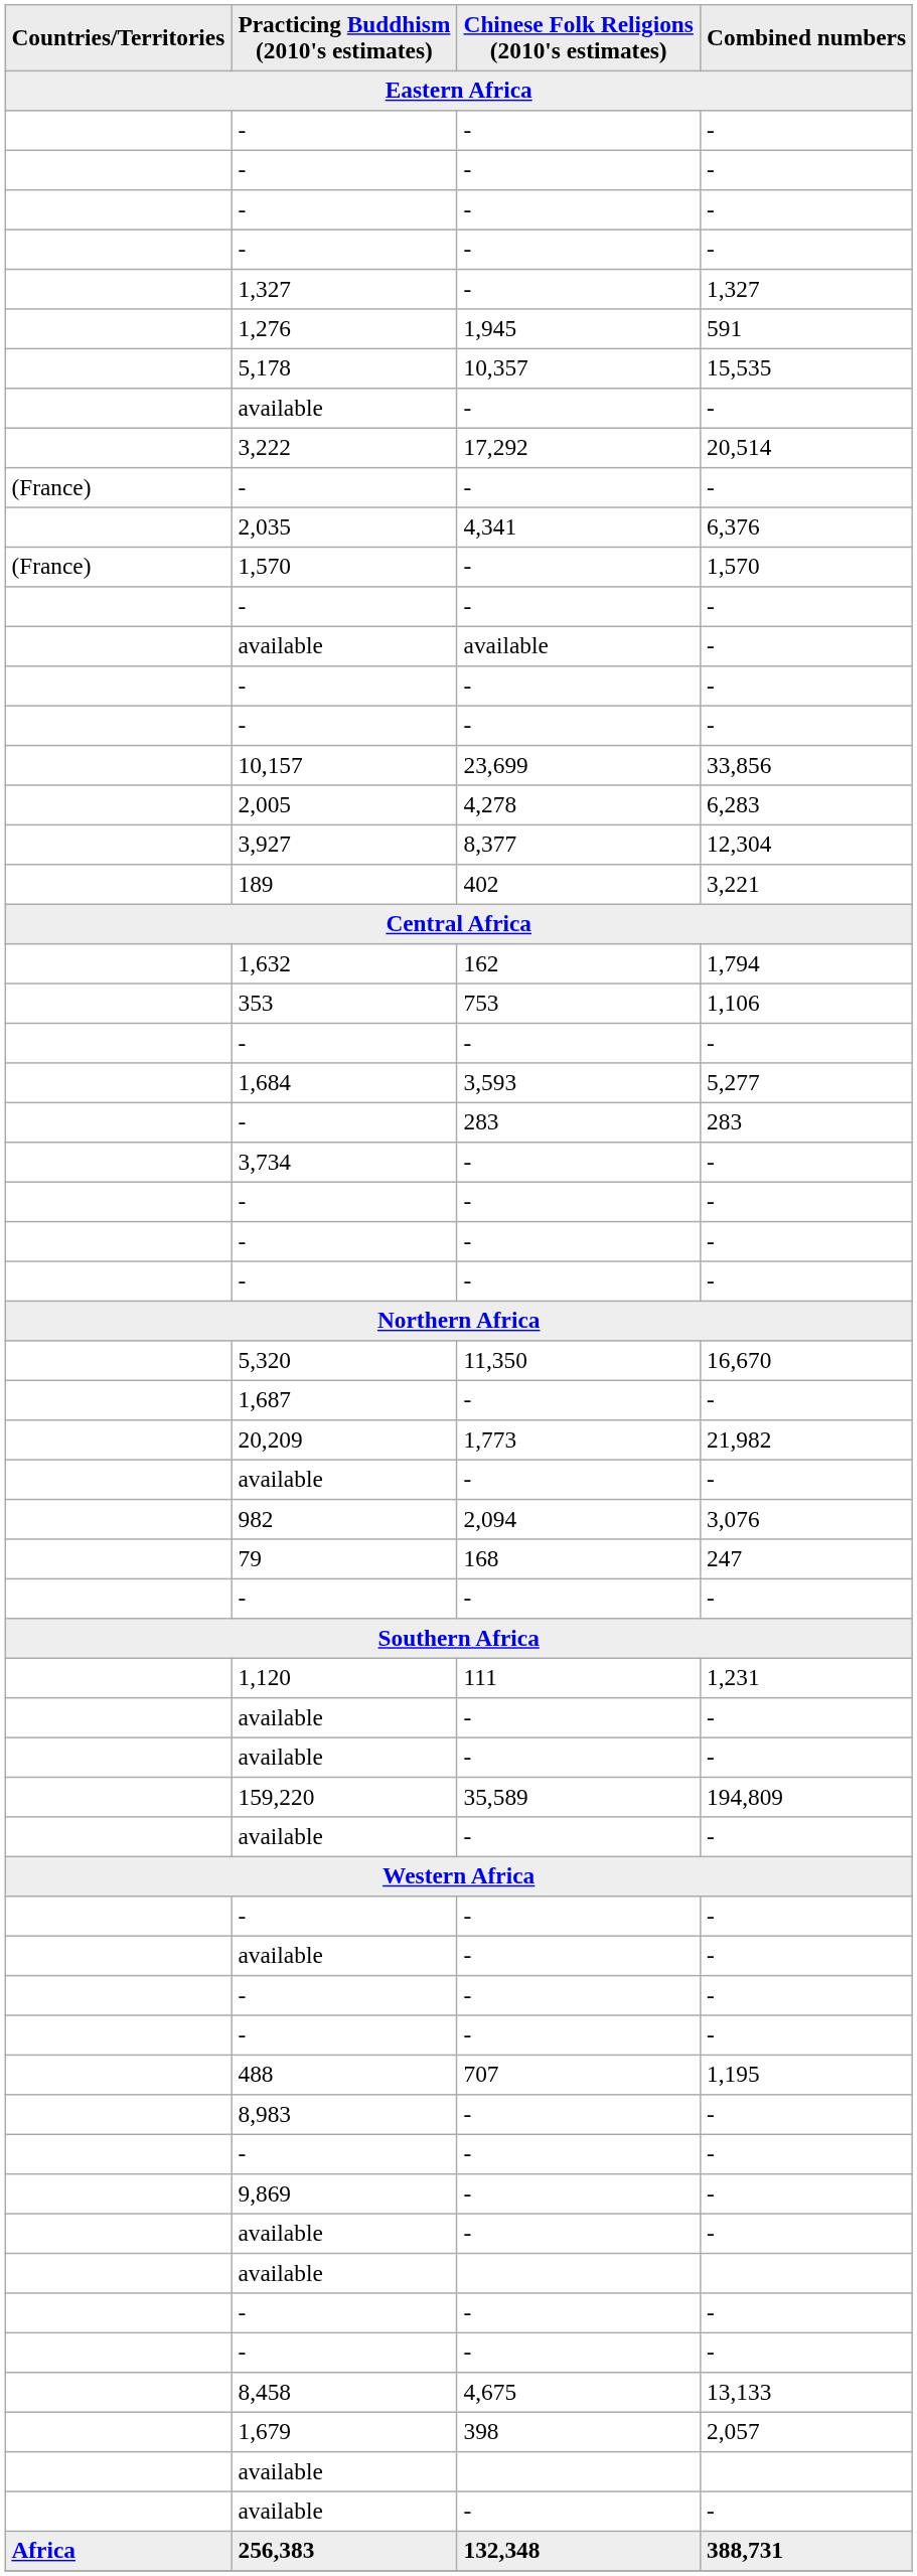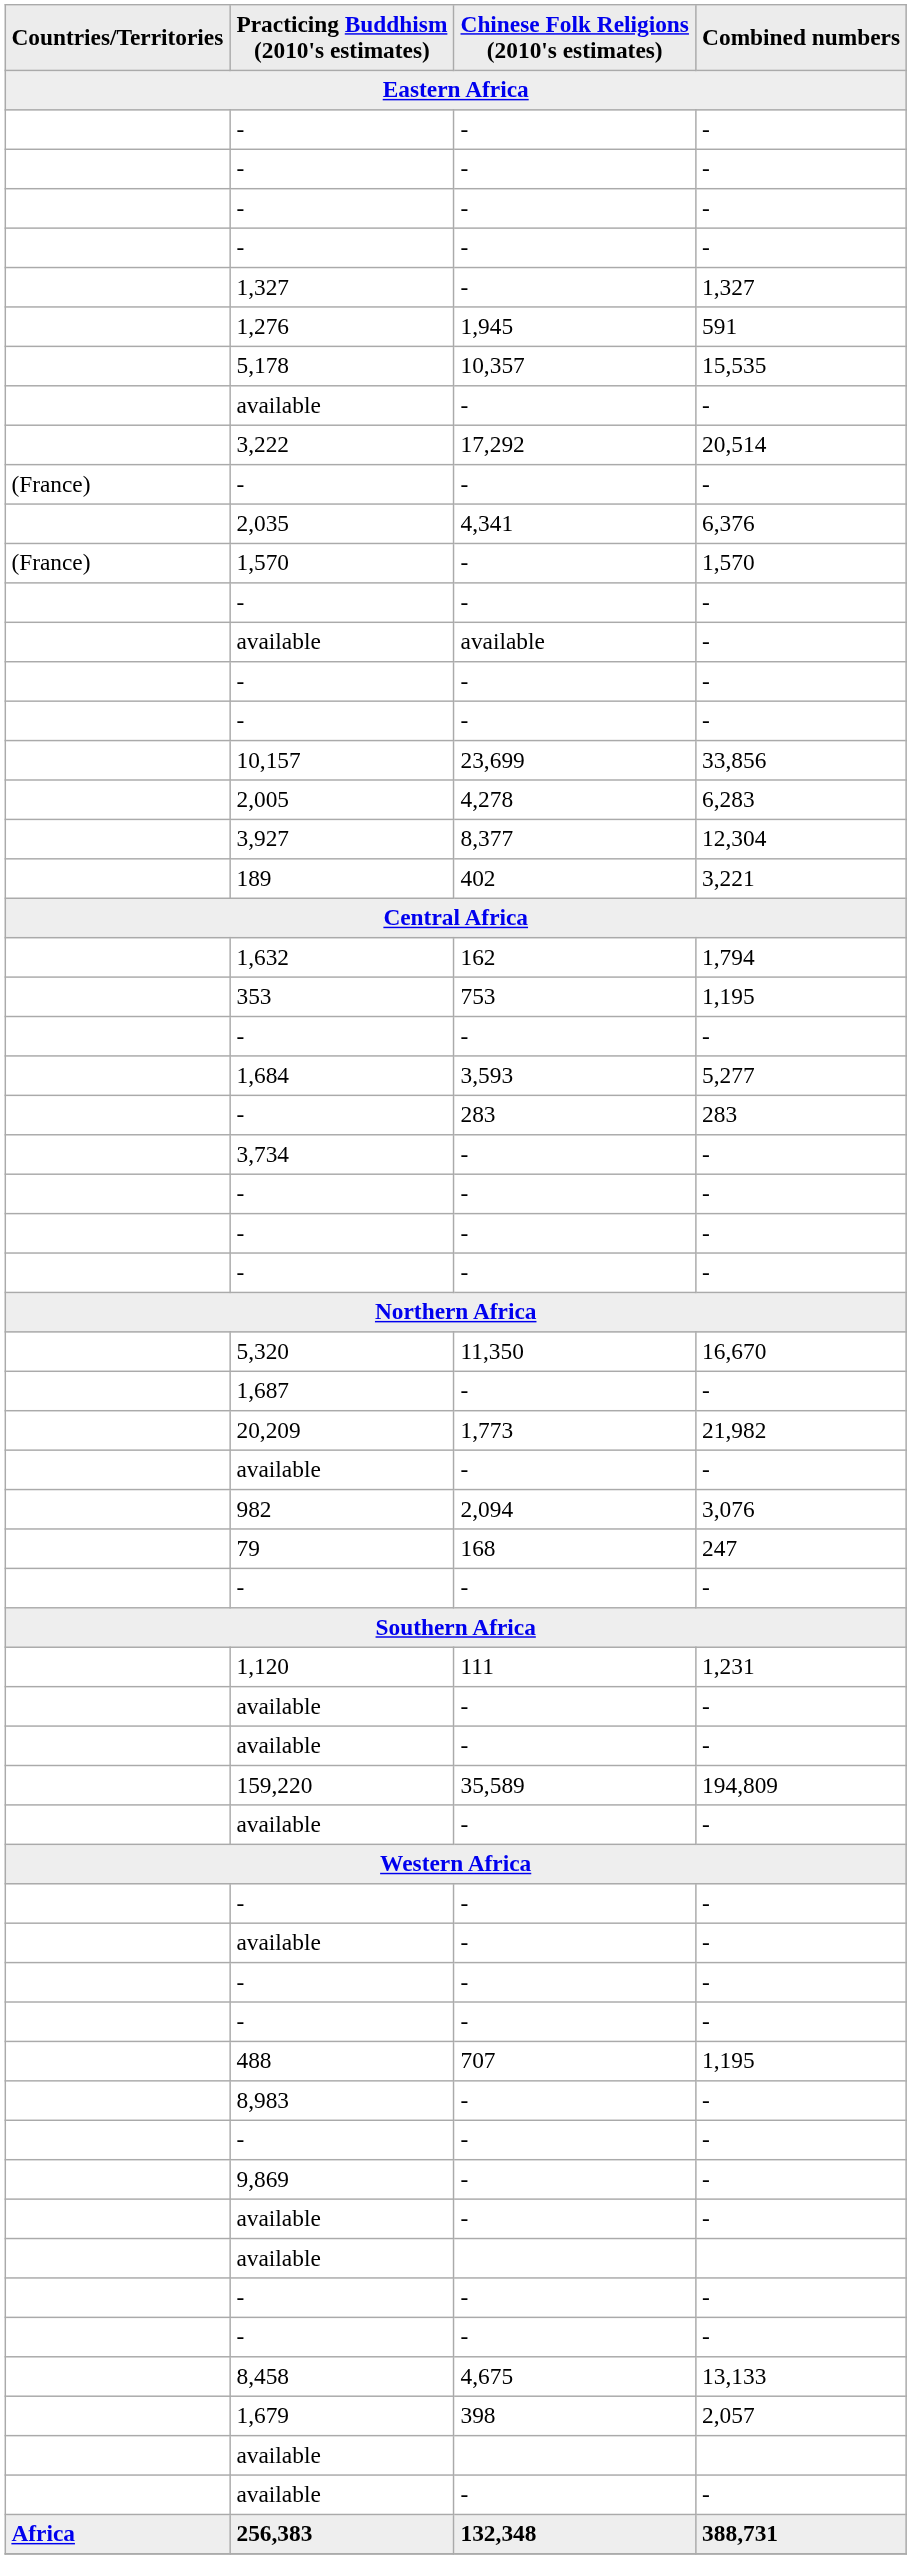353 | Combined numbers: 1,106 -> 1,195
